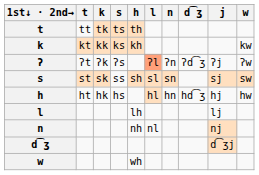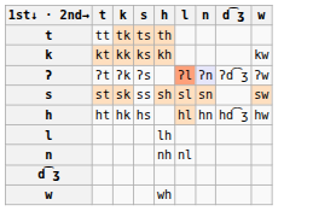- column: j | ʔj | sj | hj | lj | nj | d͡ʒj
ʔ | n: no background -> lavender background
